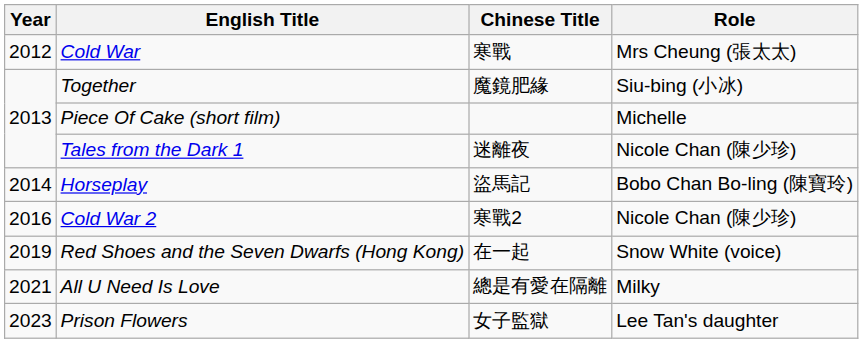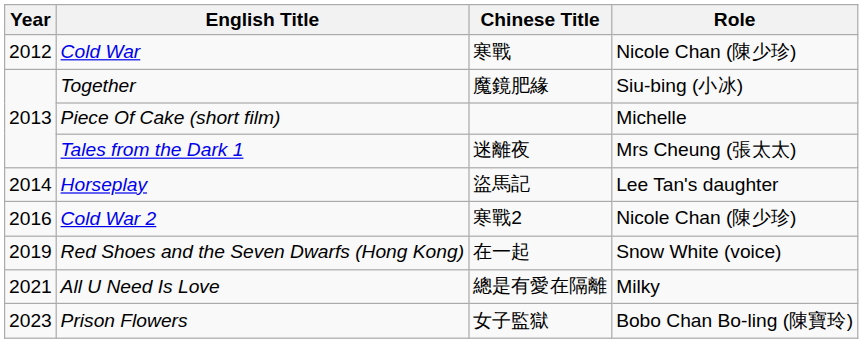Cold War | Role: Mrs Cheung (張太太) -> Nicole Chan (陳少珍)
Tales from the Dark 1 | Role: Nicole Chan (陳少珍) -> Mrs Cheung (張太太)
Horseplay | Role: Bobo Chan Bo-ling (陳寶玲) -> Lee Tan's daughter
Prison Flowers | Role: Lee Tan's daughter -> Bobo Chan Bo-ling (陳寶玲)
